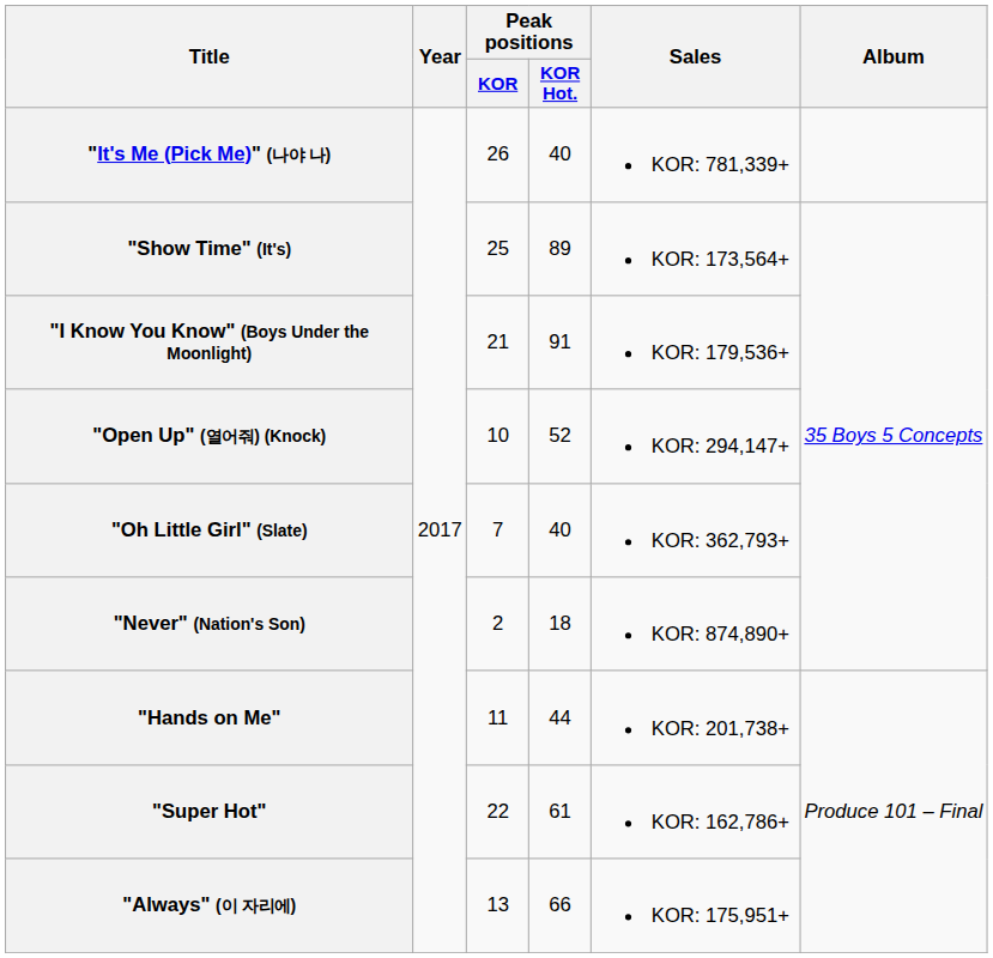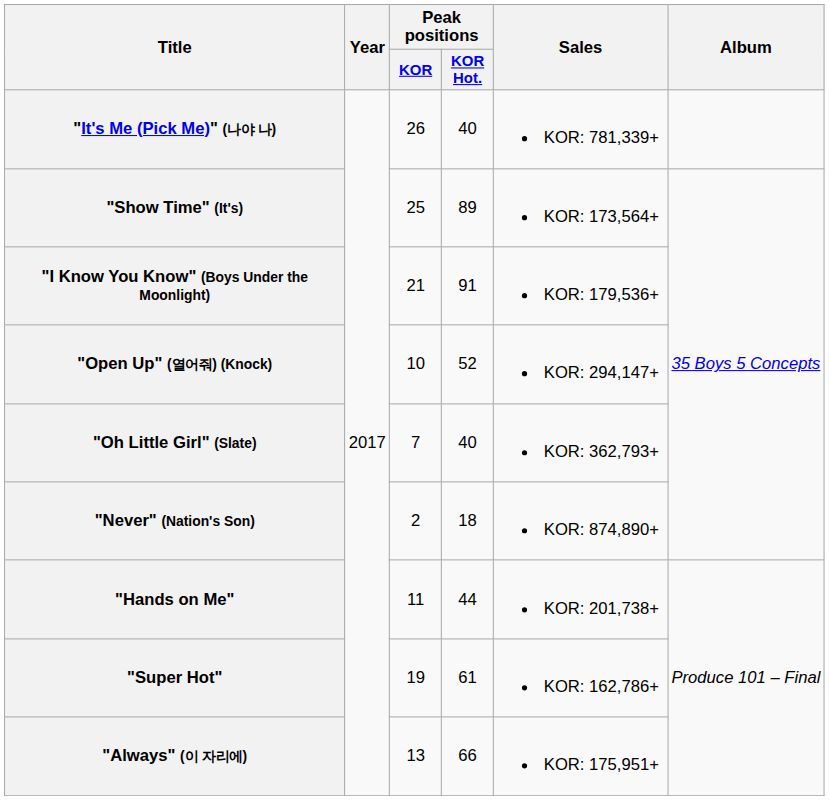"Super Hot" | Peak positions / KOR: 22 -> 19
